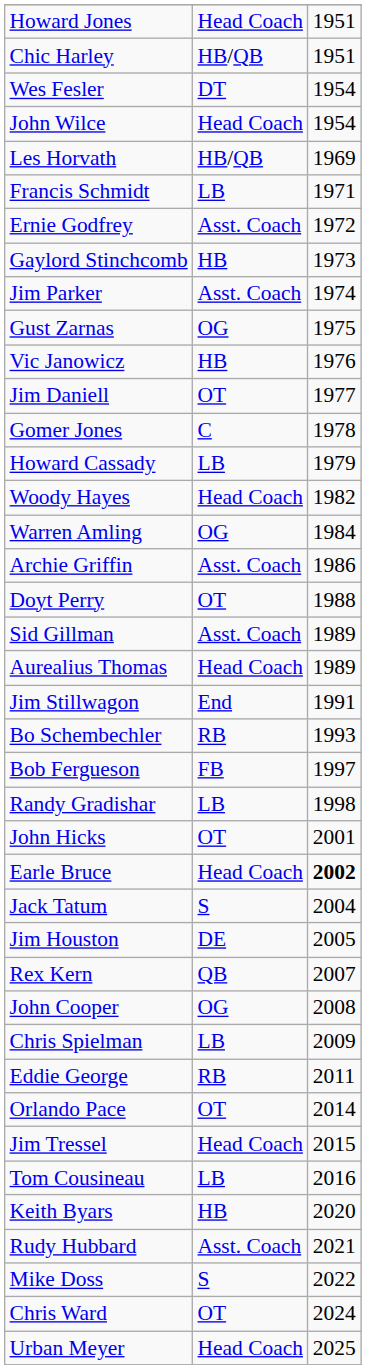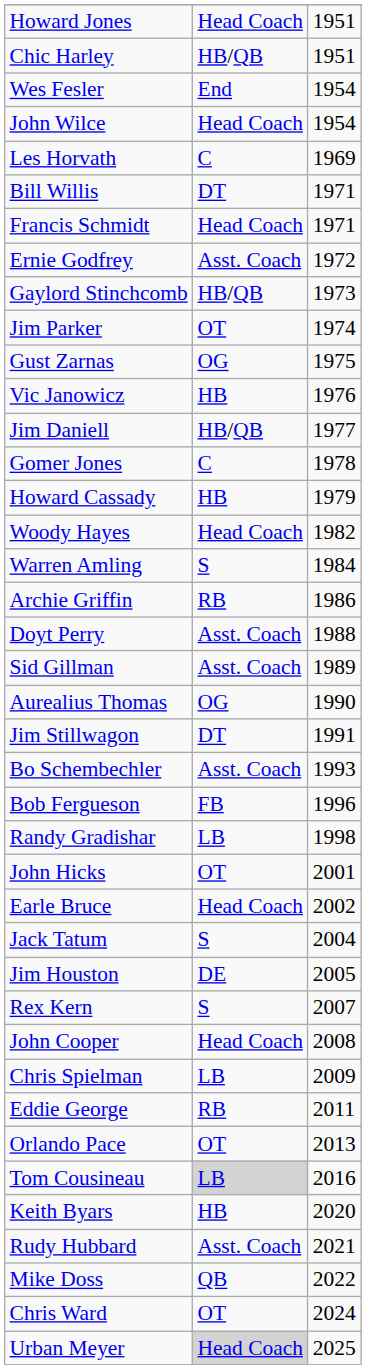Wes Fesler | column 2: DT -> End
Les Horvath | column 2: HB/QB -> C
+ row: Bill Willis | DT | 1971
Francis Schmidt | column 2: LB -> Head Coach
Gaylord Stinchcomb | column 2: HB -> HB/QB
Jim Parker | column 2: Asst. Coach -> OT
Jim Daniell | column 2: OT -> HB/QB
Howard Cassady | column 2: LB -> HB
Warren Amling | column 2: OG -> S
Archie Griffin | column 2: Asst. Coach -> RB
Doyt Perry | column 2: OT -> Asst. Coach
Aurealius Thomas | column 2: Head Coach -> OG
Aurealius Thomas | column 3: 1989 -> 1990
Jim Stillwagon | column 2: End -> DT
Bo Schembechler | column 2: RB -> Asst. Coach
Bob Fergueson | column 3: 1997 -> 1996
Earle Bruce | column 3: bold -> normal
Rex Kern | column 2: QB -> S
John Cooper | column 2: OG -> Head Coach
Orlando Pace | column 3: 2014 -> 2013
- row: Jim Tressel | Head Coach | 2015
Tom Cousineau | column 2: no background -> lightgrey background
Mike Doss | column 2: S -> QB
Urban Meyer | column 2: no background -> lightgrey background
